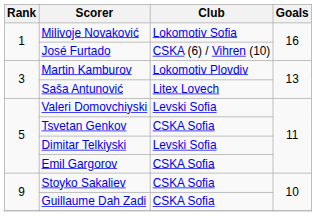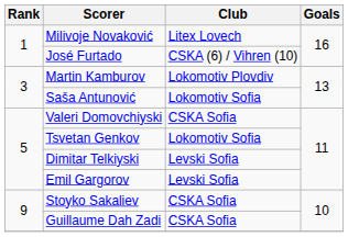Milivoje Novaković | Club: Lokomotiv Sofia -> Litex Lovech
Saša Antunović | Club: Litex Lovech -> Lokomotiv Sofia
Valeri Domovchiyski | Club: Levski Sofia -> CSKA Sofia
Tsvetan Genkov | Club: CSKA Sofia -> Lokomotiv Sofia
Emil Gargorov | Club: CSKA Sofia -> Levski Sofia
